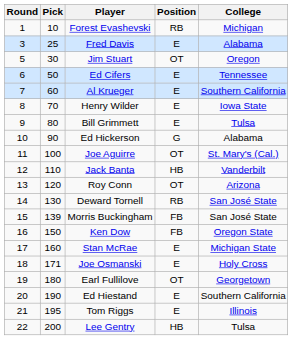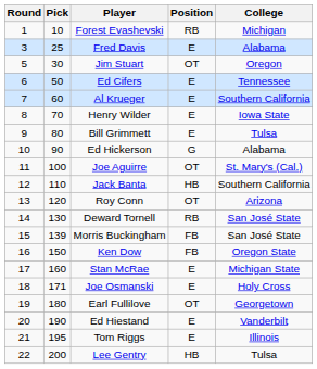Jack Banta | College: Vanderbilt -> Southern California
Ed Hiestand | College: Southern California -> Vanderbilt
